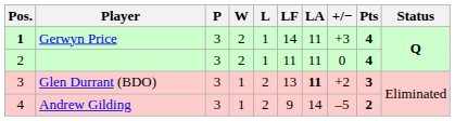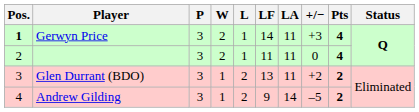Glen Durrant (BDO) | LA: bold -> normal
Glen Durrant (BDO) | Pts: 3 -> 2
